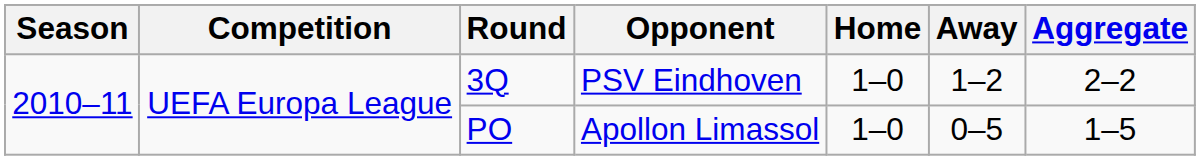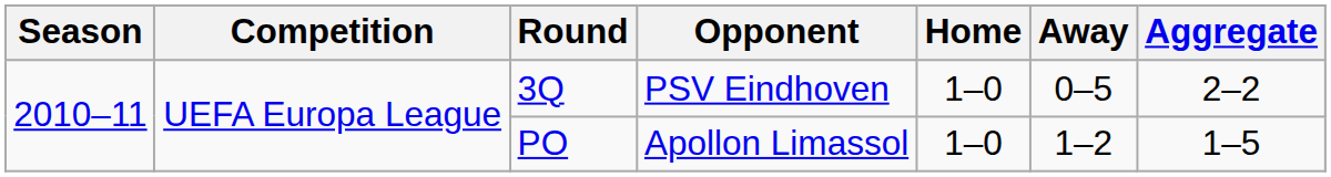3Q | Away: 1–2 -> 0–5
PO | Away: 0–5 -> 1–2
